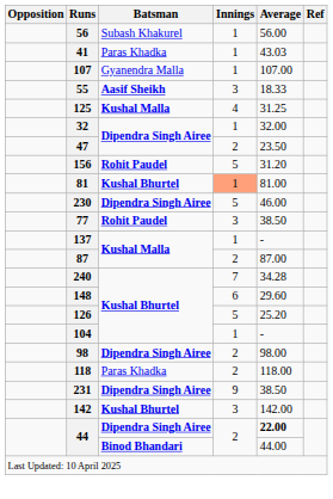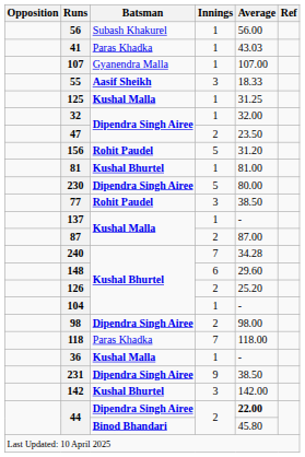125 | Innings: 4 -> 1
81 | Innings: lightsalmon background -> no background
230 | Average: 46.00 -> 80.00
126 | Innings: 5 -> 2
118 | Innings: 2 -> 7
+ row: 36 | Kushal Malla | 1 | -
44 / Binod Bhandari | Average: 44.00 -> 45.80
